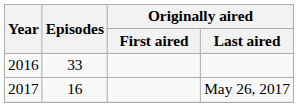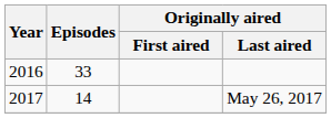May 26, 2017 | Episodes: 16 -> 14
